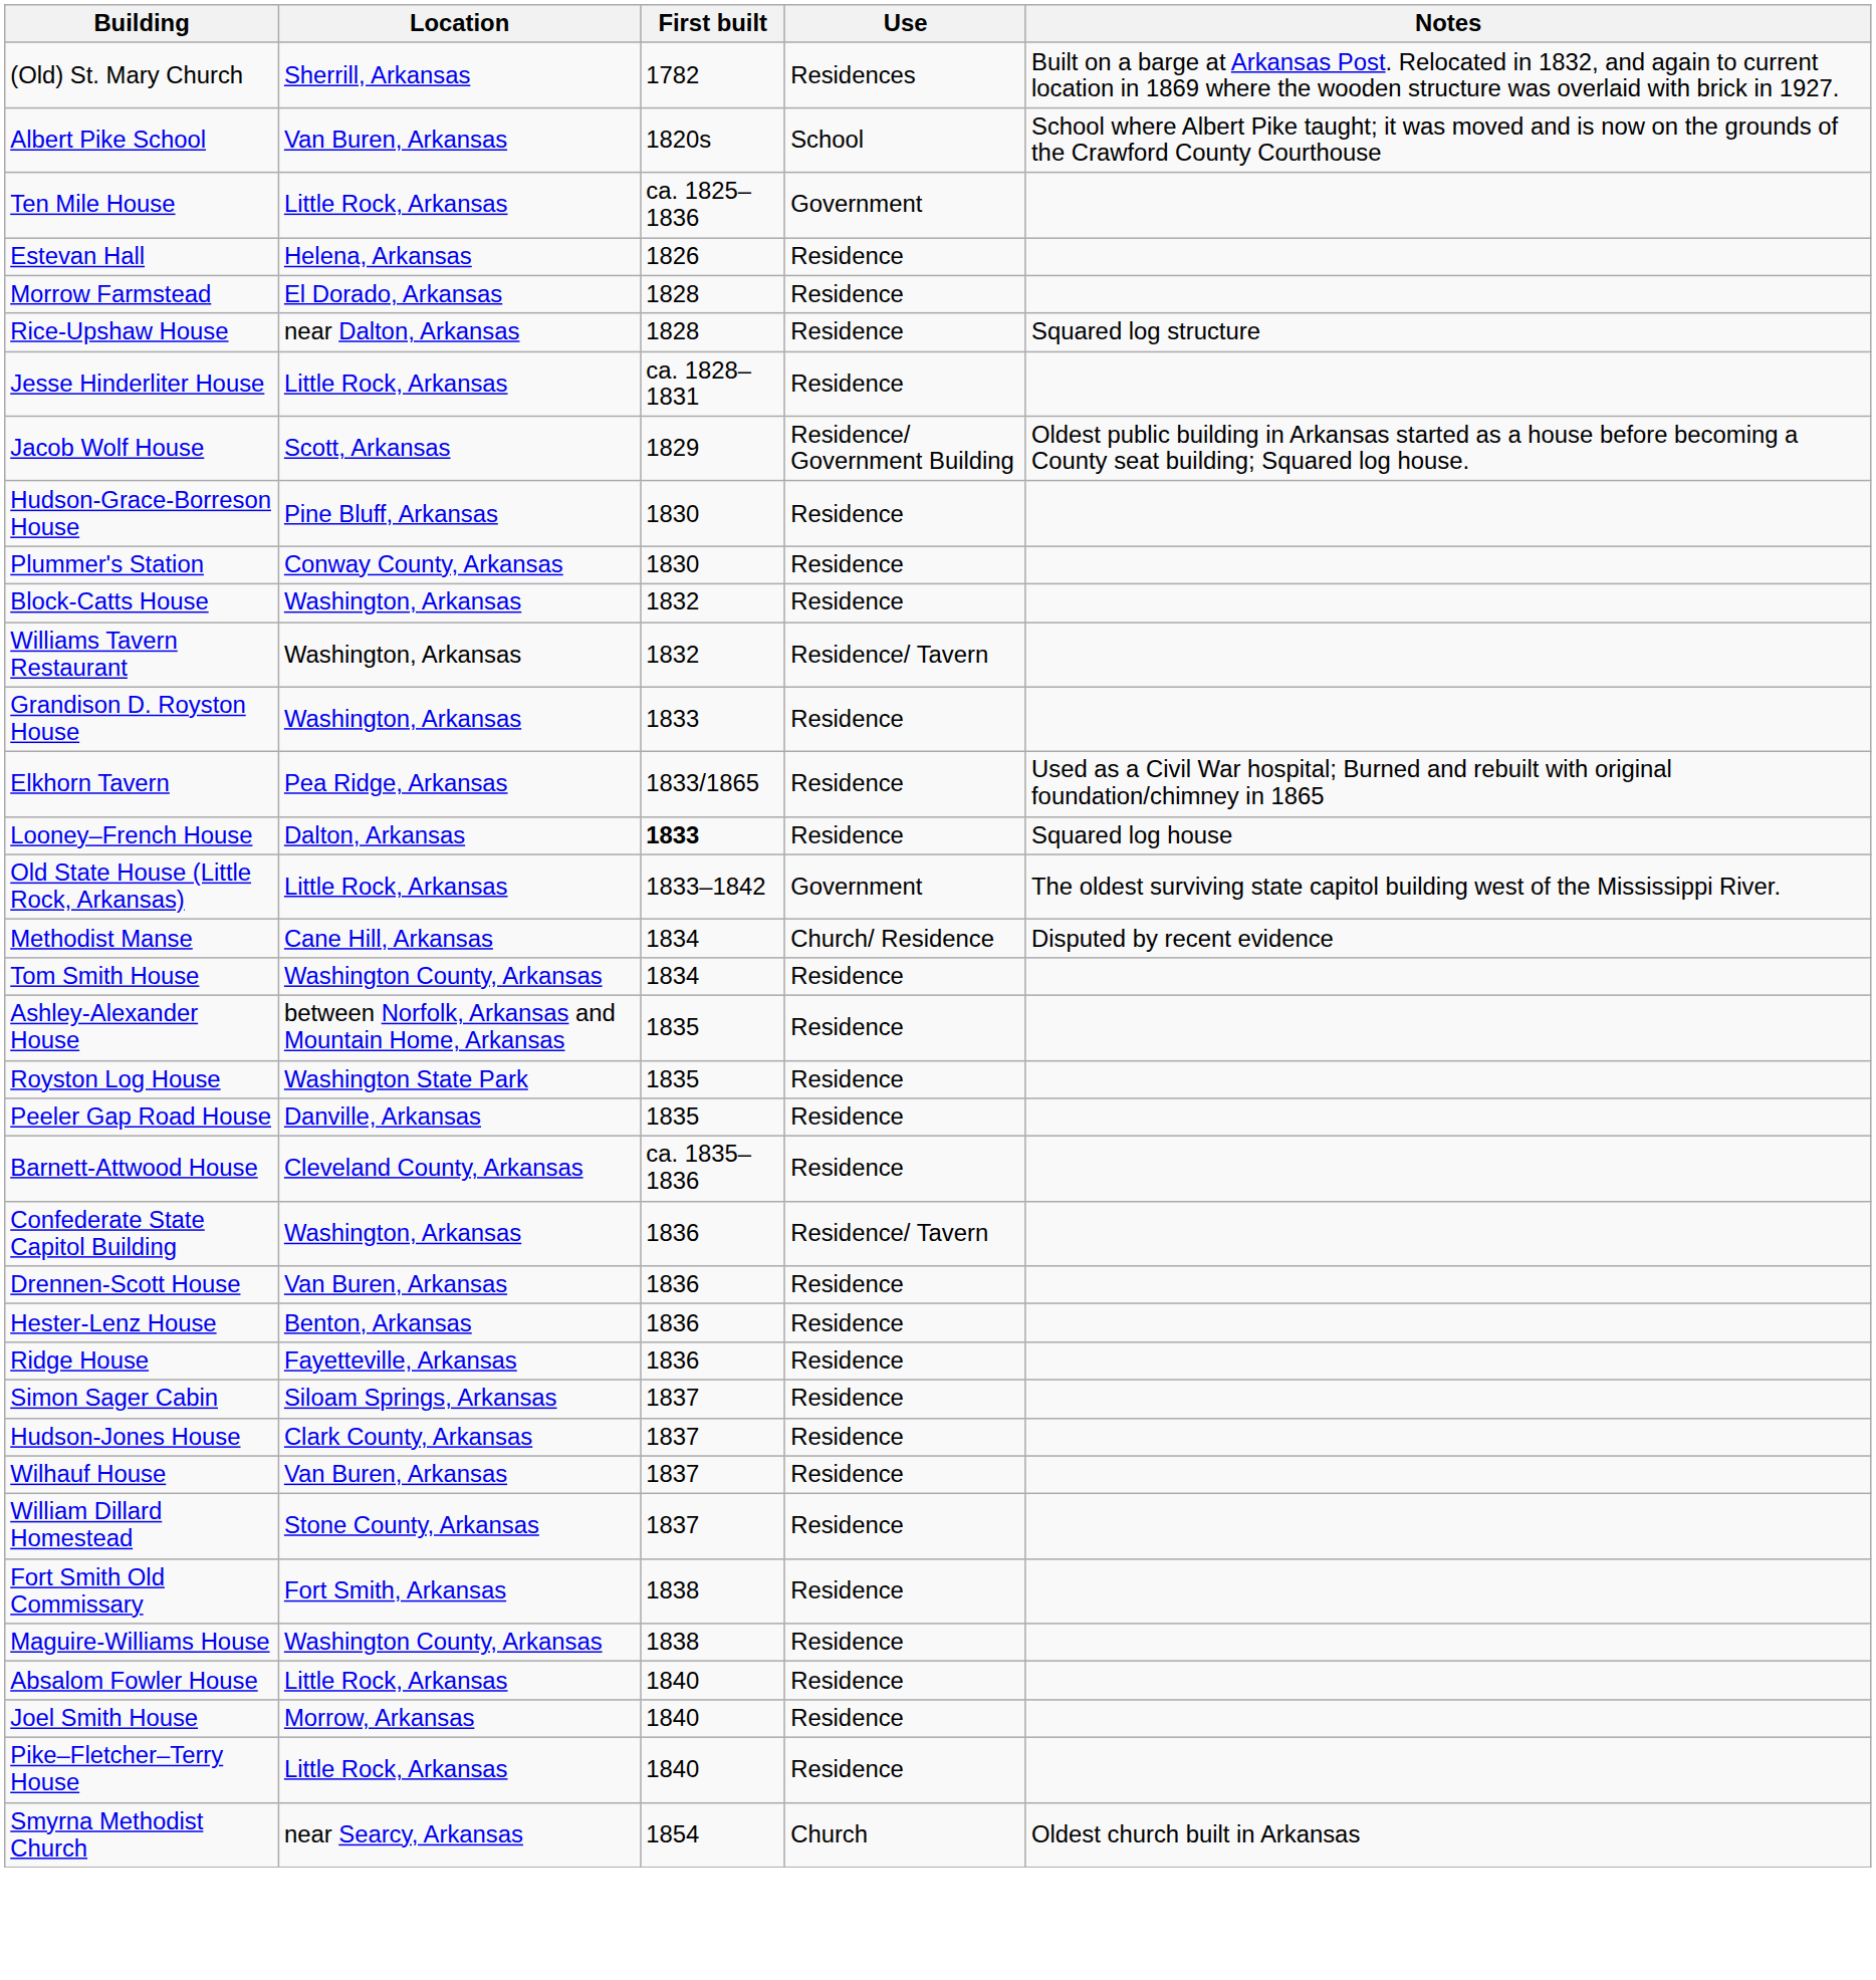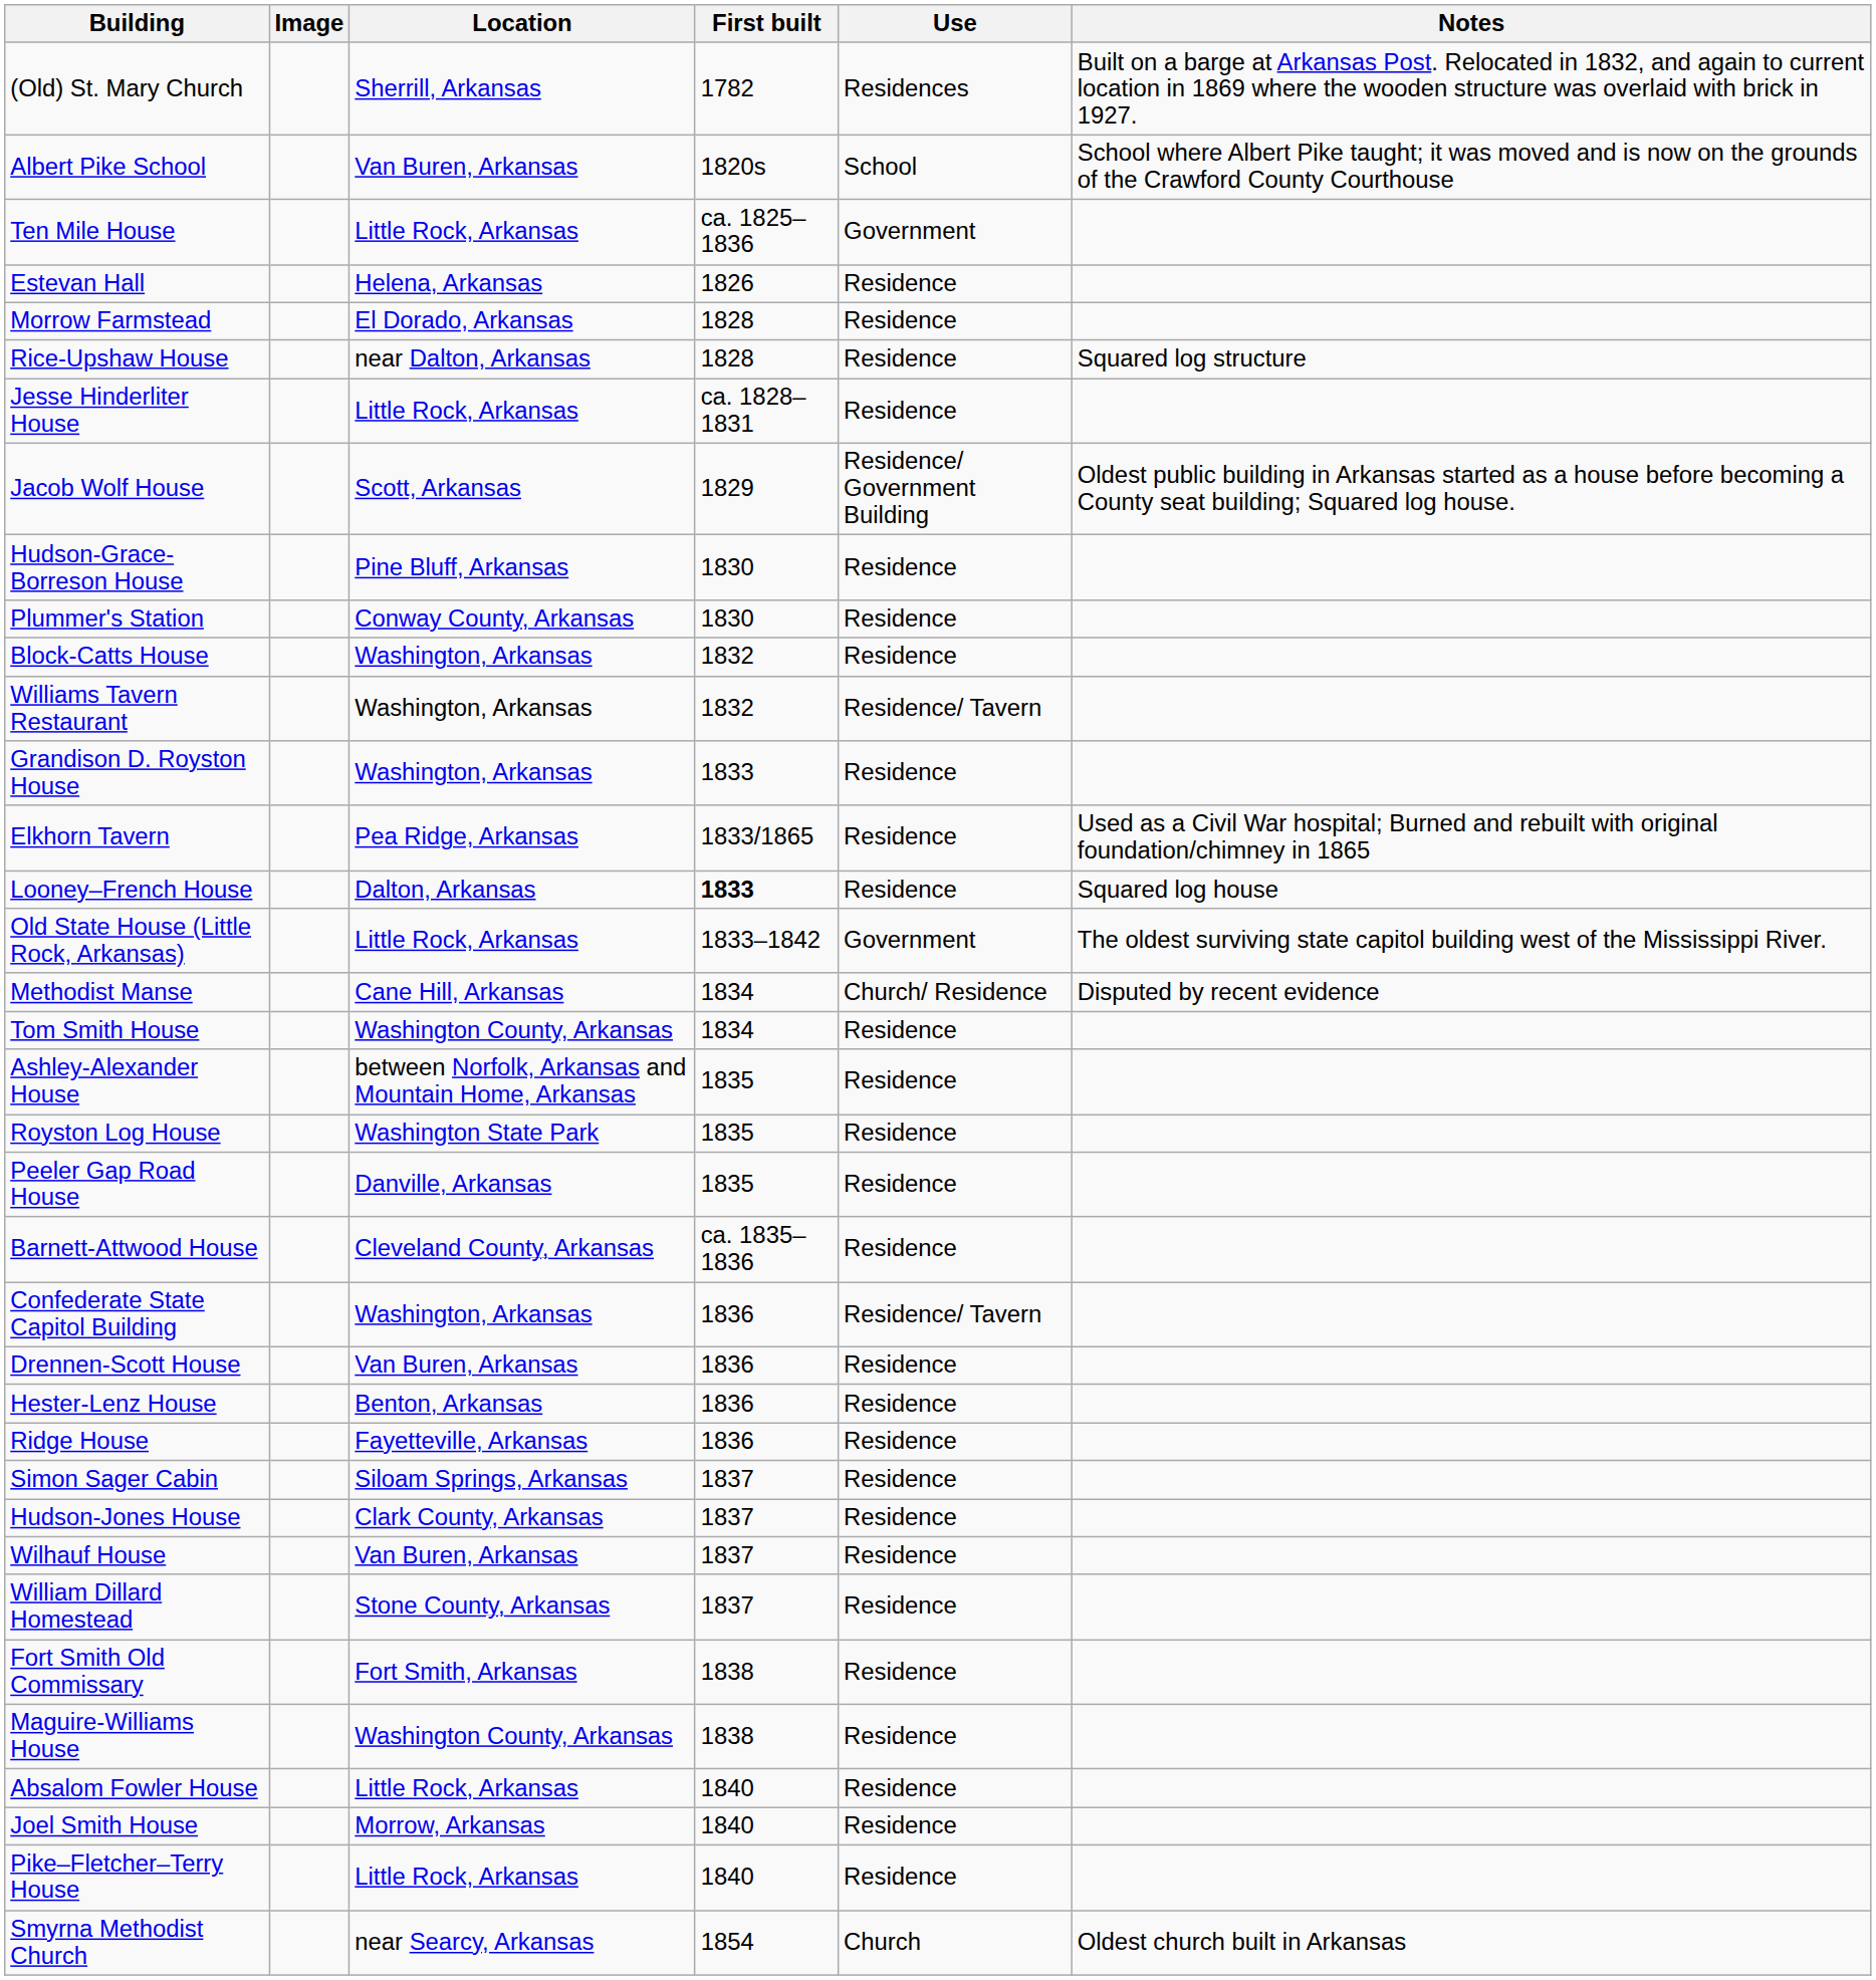+ column: Image
